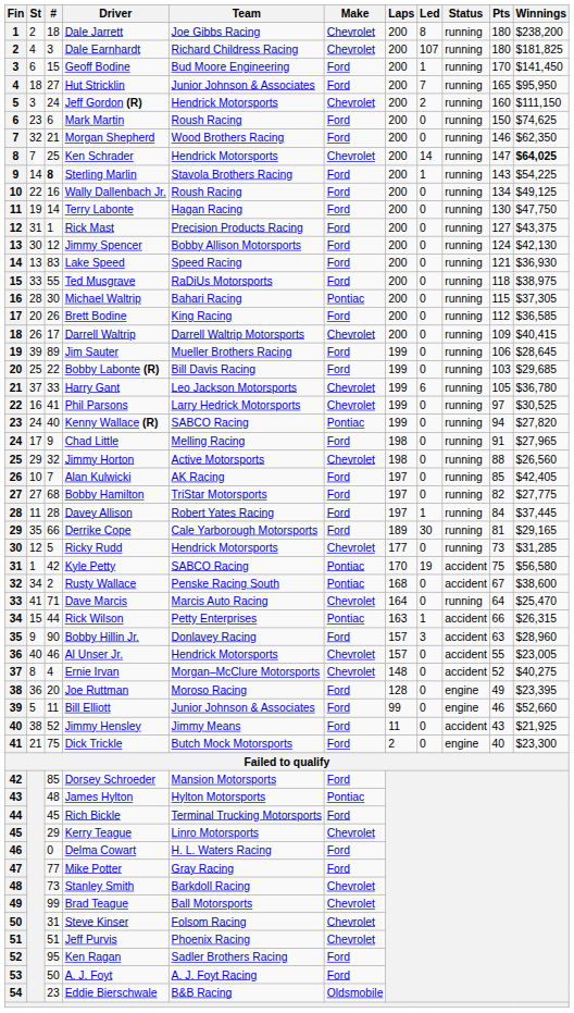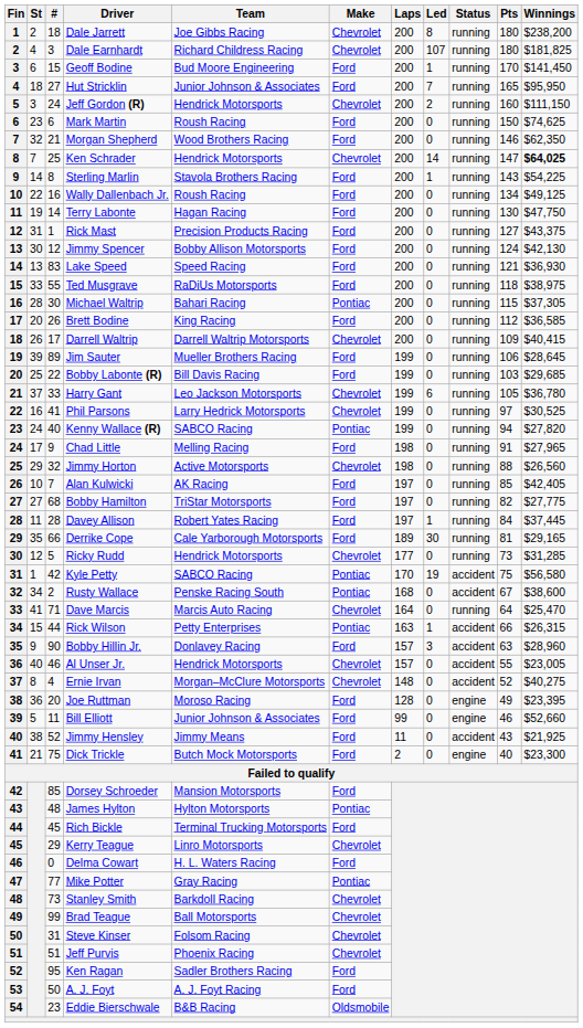Sterling Marlin | #: bold -> normal
Mike Potter | Make: Ford -> Pontiac
